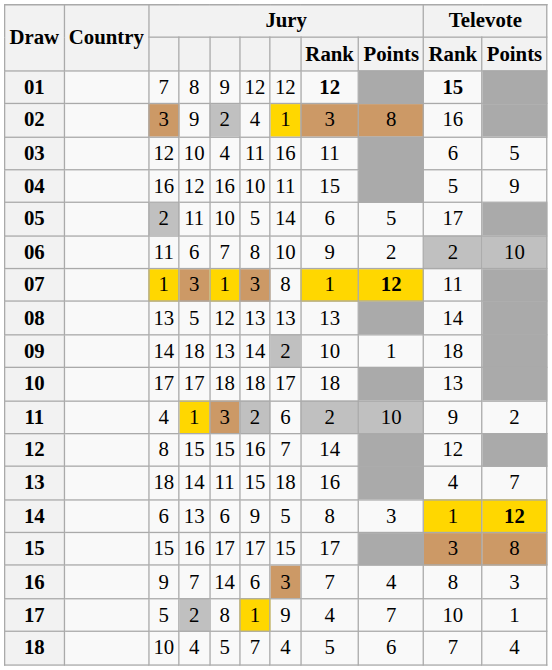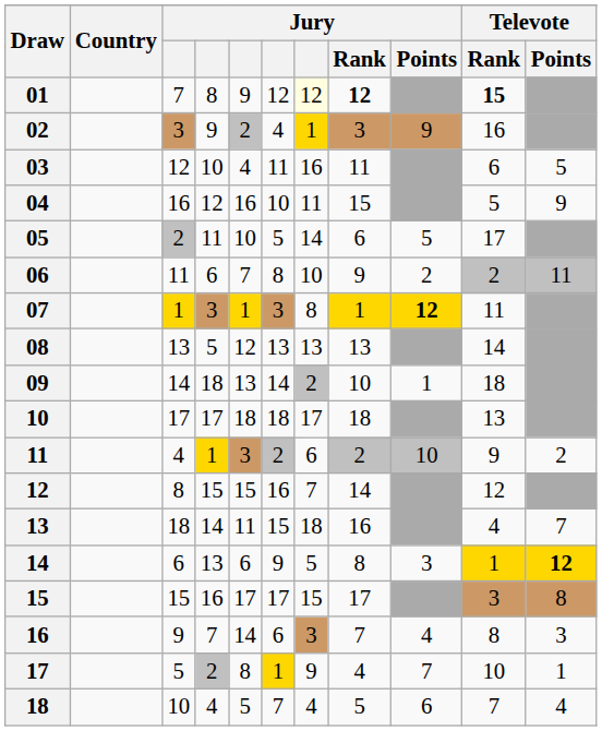01 | column 7: no background -> lightyellow background
02 | Jury / Points: 8 -> 9
06 | Televote / Points: 10 -> 11
